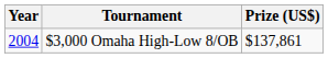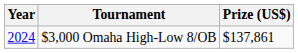$3,000 Omaha High-Low 8/OB | Year: 2004 -> 2024
